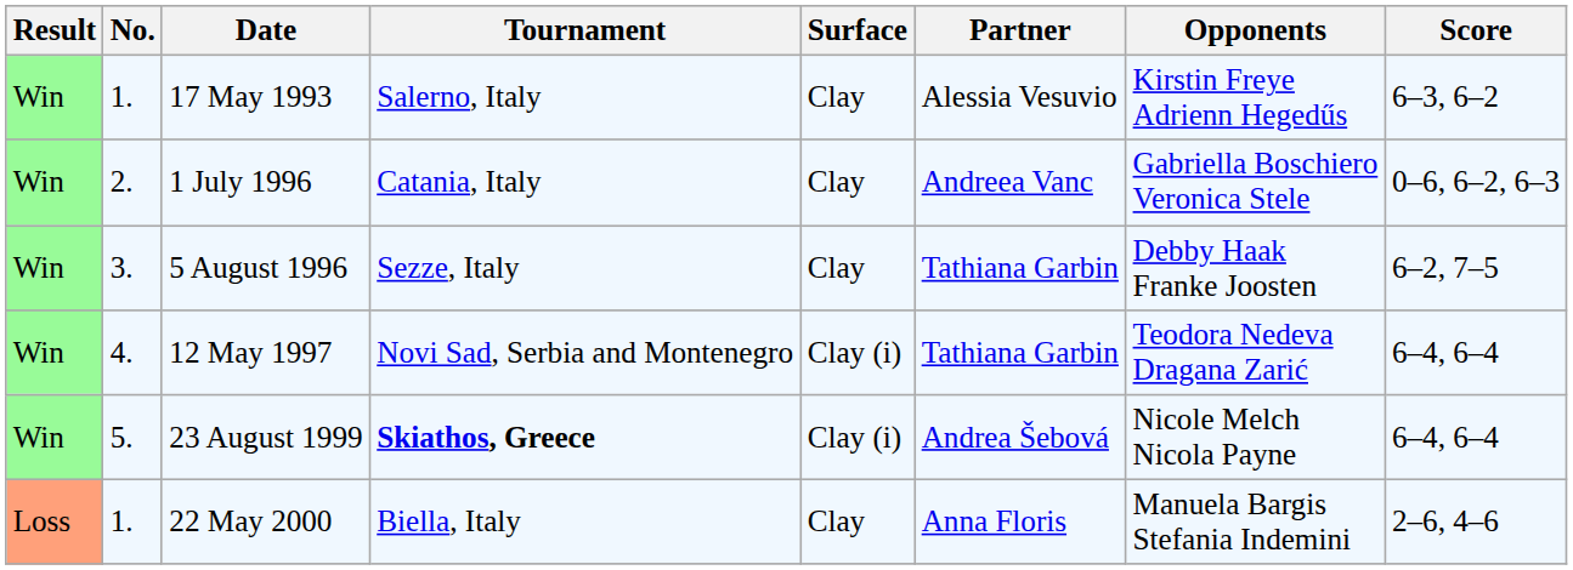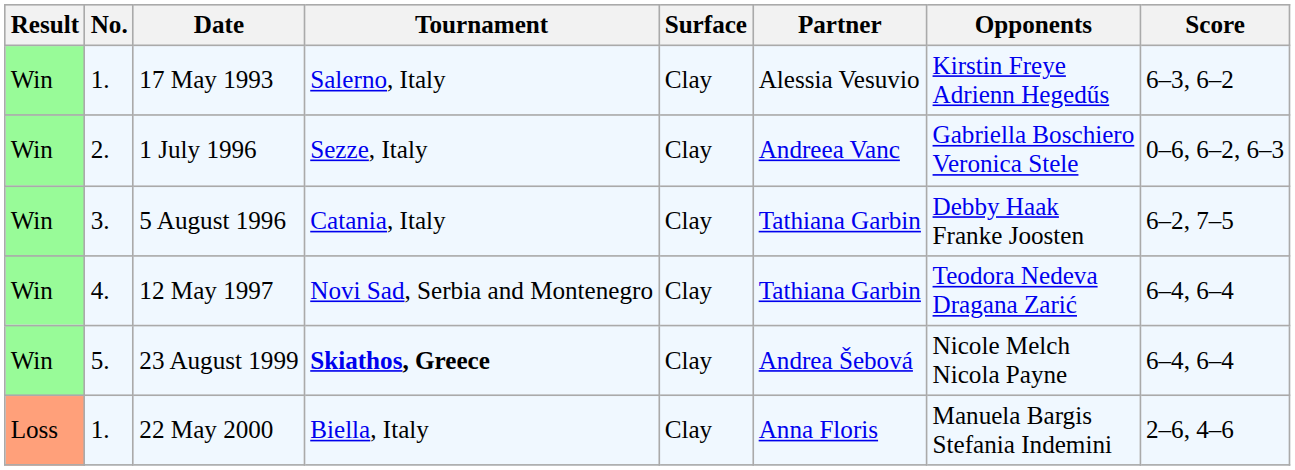1 July 1996 | Tournament: Catania, Italy -> Sezze, Italy
5 August 1996 | Tournament: Sezze, Italy -> Catania, Italy
12 May 1997 | Surface: Clay (i) -> Clay
23 August 1999 | Surface: Clay (i) -> Clay
